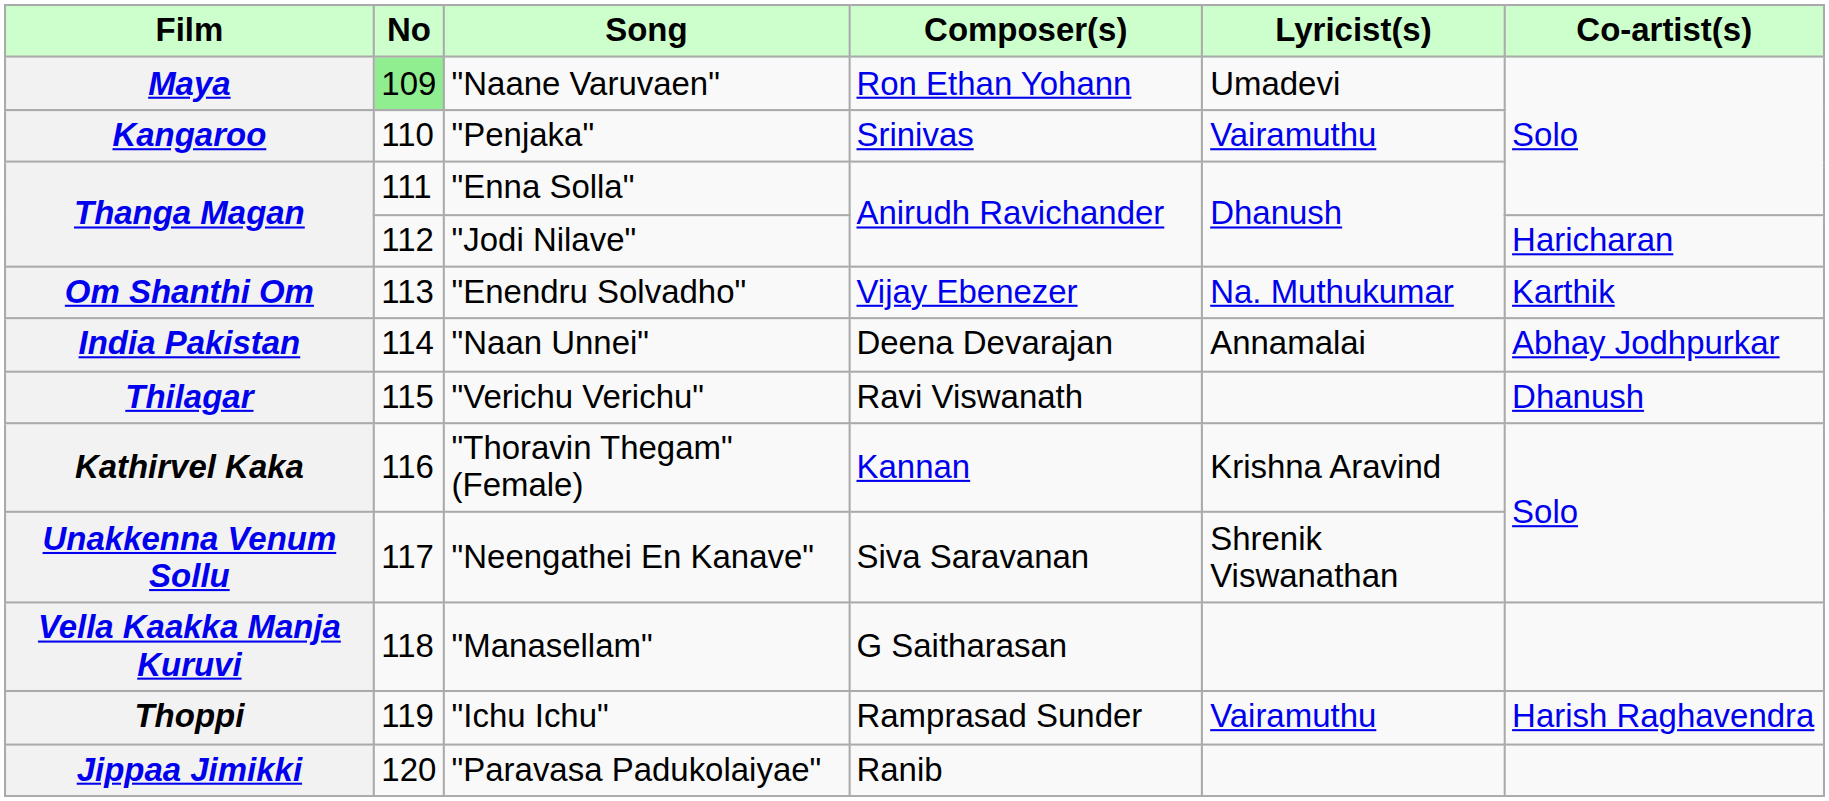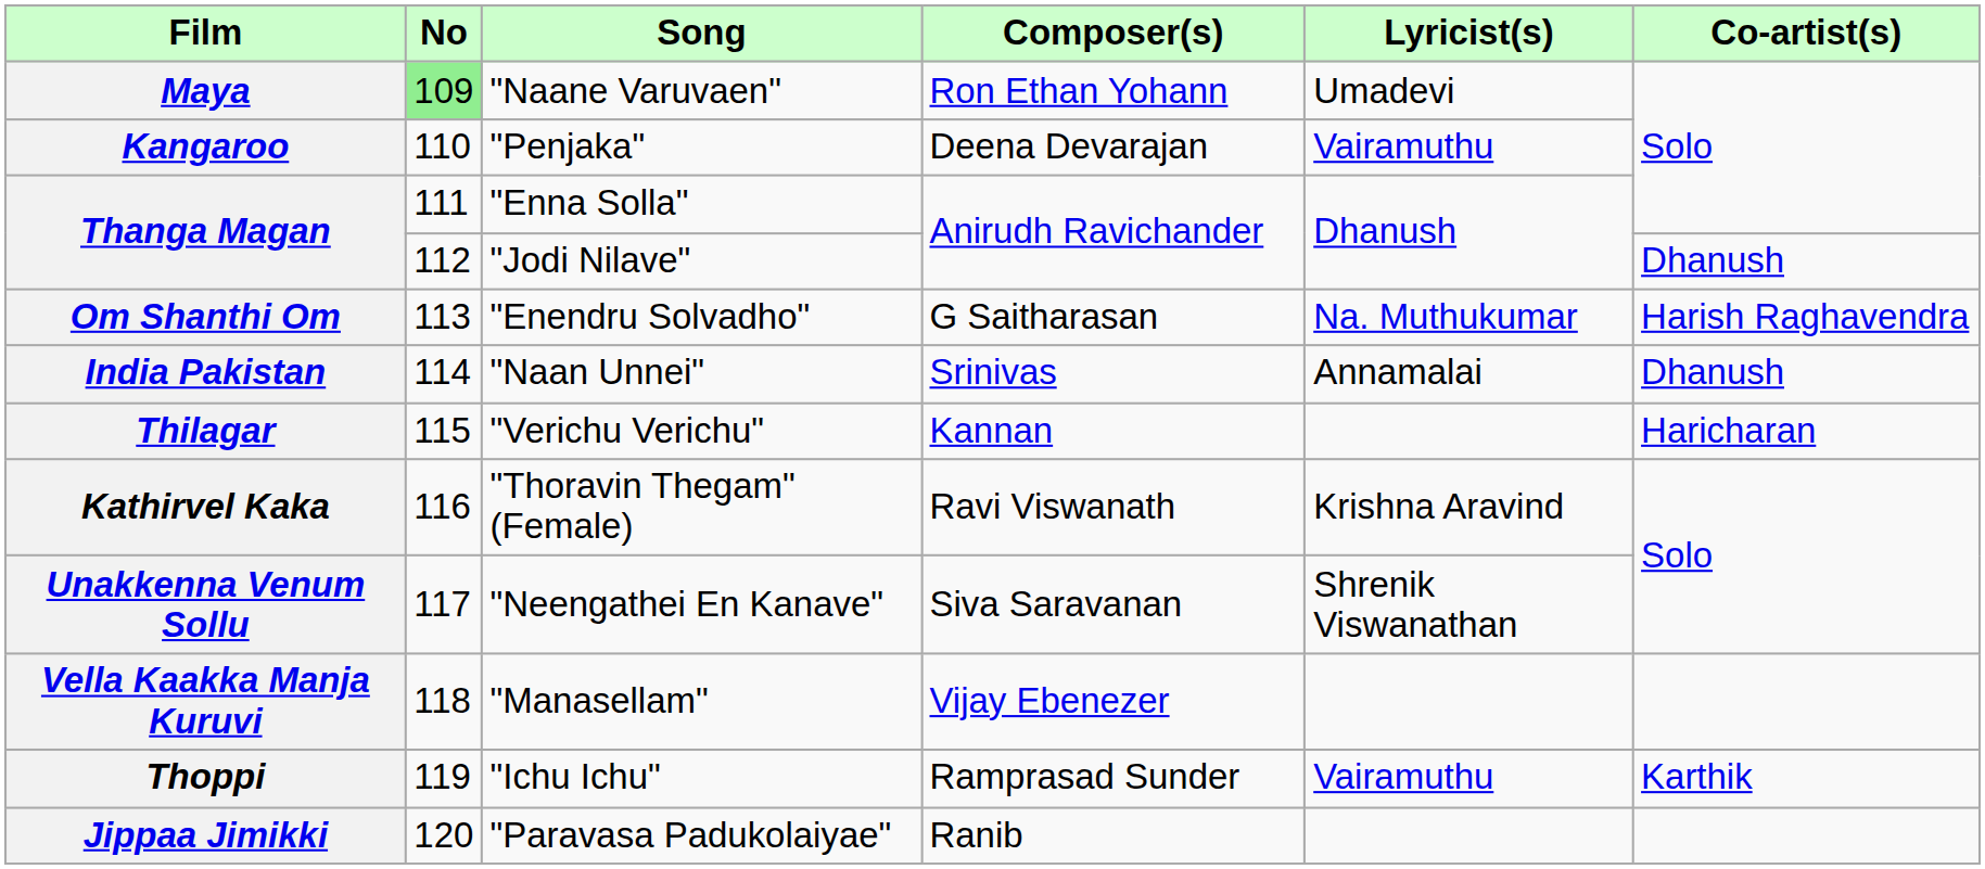Kangaroo | Composer(s): Srinivas -> Deena Devarajan
Thanga Magan / "Jodi Nilave" | Co-artist(s): Haricharan -> Dhanush
Om Shanthi Om | Composer(s): Vijay Ebenezer -> G Saitharasan
Om Shanthi Om | Co-artist(s): Karthik -> Harish Raghavendra
India Pakistan | Composer(s): Deena Devarajan -> Srinivas
India Pakistan | Co-artist(s): Abhay Jodhpurkar -> Dhanush
Thilagar | Composer(s): Ravi Viswanath -> Kannan
Thilagar | Co-artist(s): Dhanush -> Haricharan
Kathirvel Kaka | Composer(s): Kannan -> Ravi Viswanath
Vella Kaakka Manja Kuruvi | Composer(s): G Saitharasan -> Vijay Ebenezer
Thoppi | Co-artist(s): Harish Raghavendra -> Karthik
